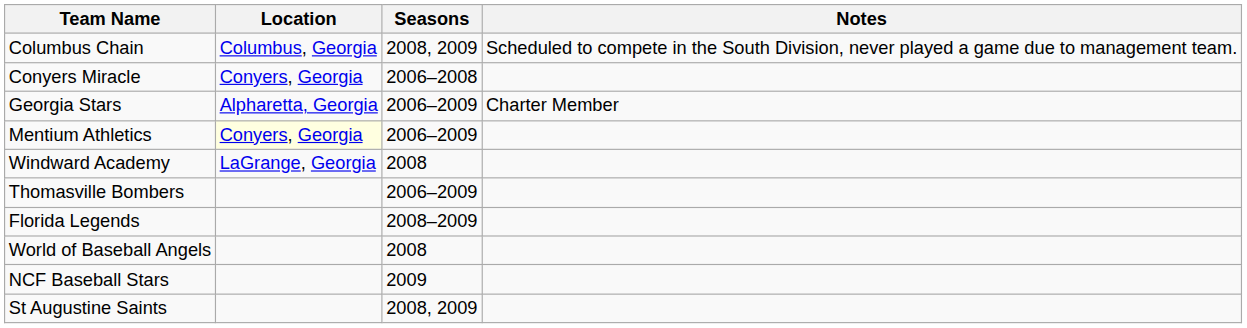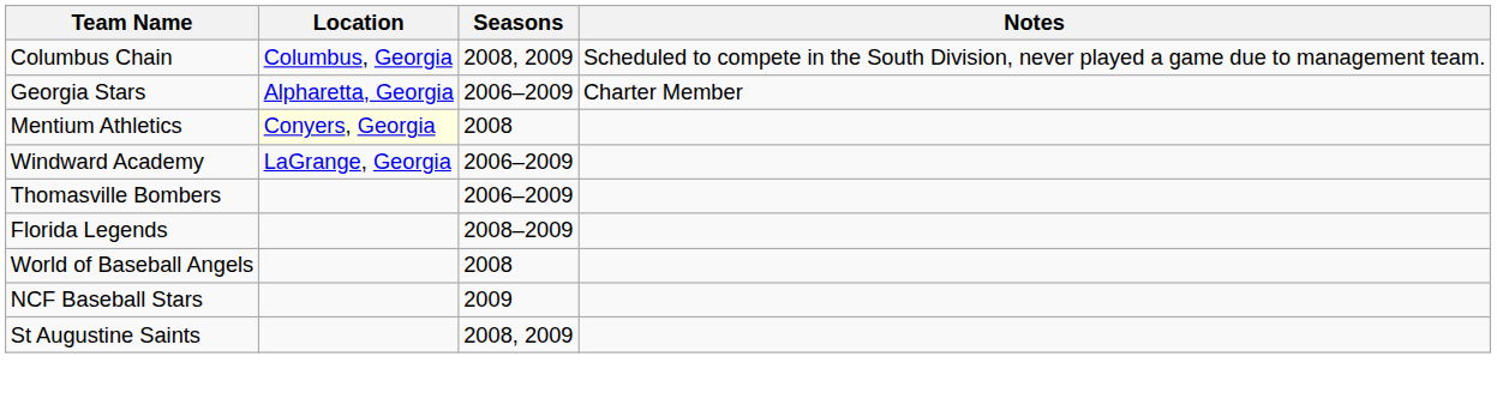- row: Conyers Miracle | Conyers, Georgia | 2006–2008
Mentium Athletics | Seasons: 2006–2009 -> 2008
Windward Academy | Seasons: 2008 -> 2006–2009
